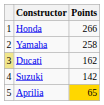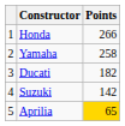Ducati | column 1: khaki background -> no background
Ducati | Points: 162 -> 182
